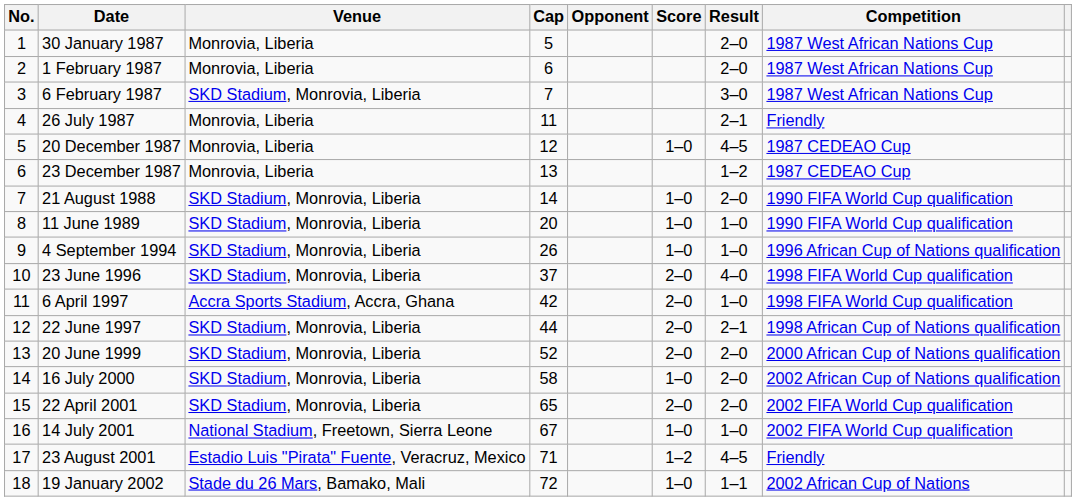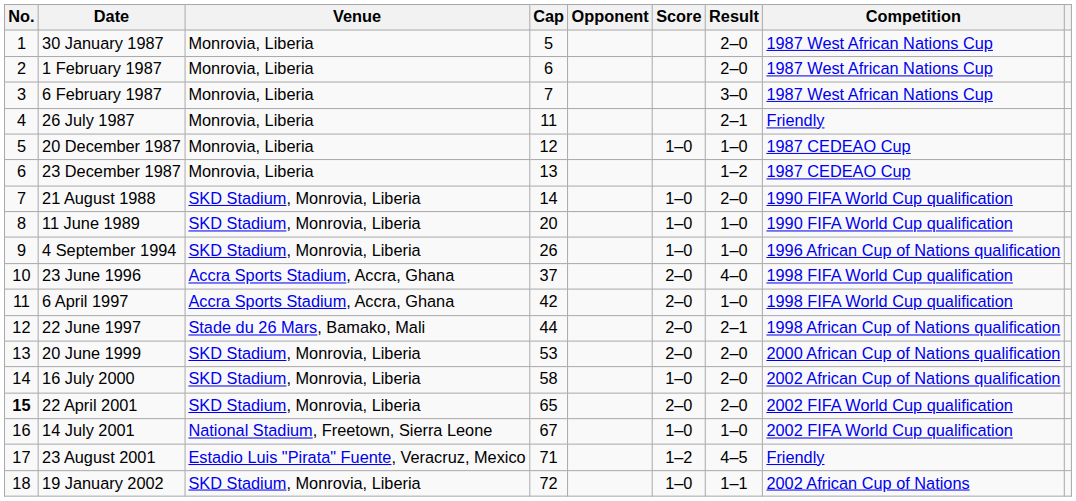6 February 1987 | Venue: SKD Stadium, Monrovia, Liberia -> Monrovia, Liberia
20 December 1987 | Result: 4–5 -> 1–0
23 June 1996 | Venue: SKD Stadium, Monrovia, Liberia -> Accra Sports Stadium, Accra, Ghana
22 June 1997 | Venue: SKD Stadium, Monrovia, Liberia -> Stade du 26 Mars, Bamako, Mali
20 June 1999 | Cap: 52 -> 53
22 April 2001 | No.: normal -> bold
19 January 2002 | Venue: Stade du 26 Mars, Bamako, Mali -> SKD Stadium, Monrovia, Liberia
